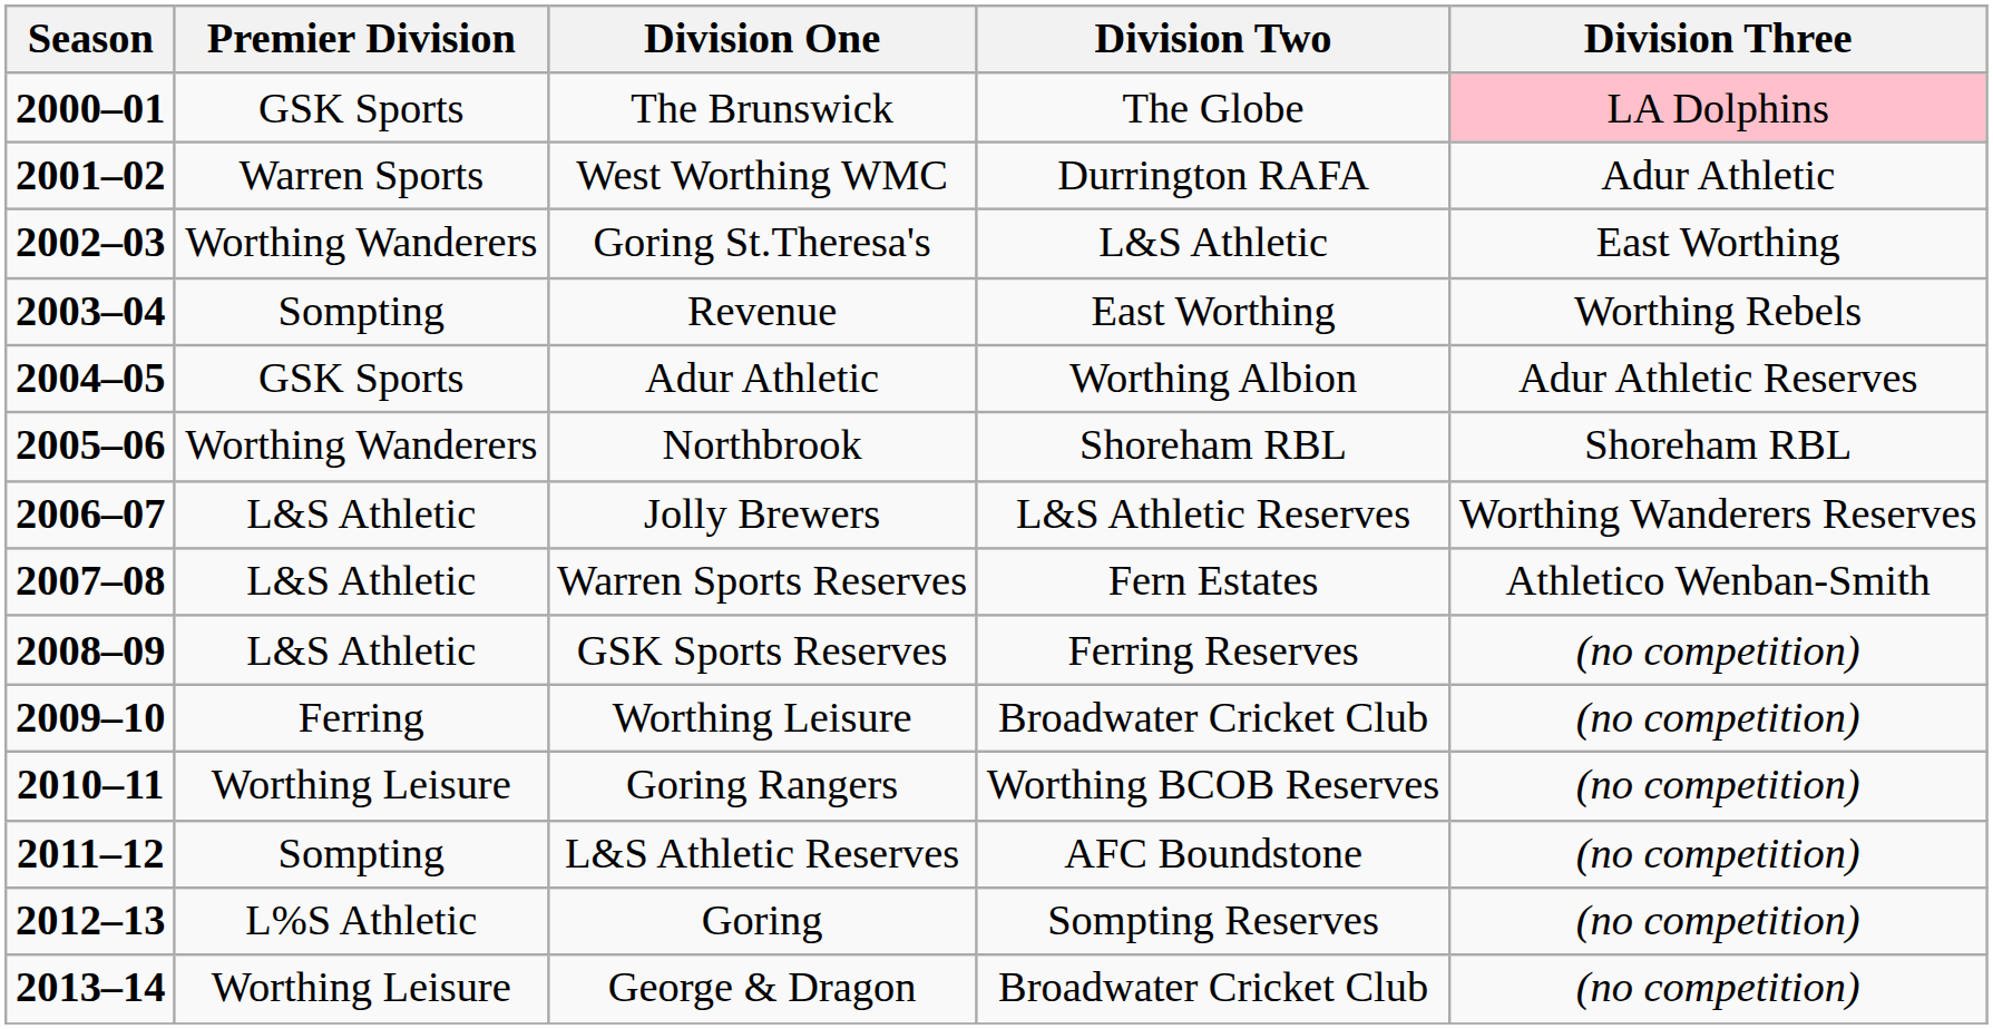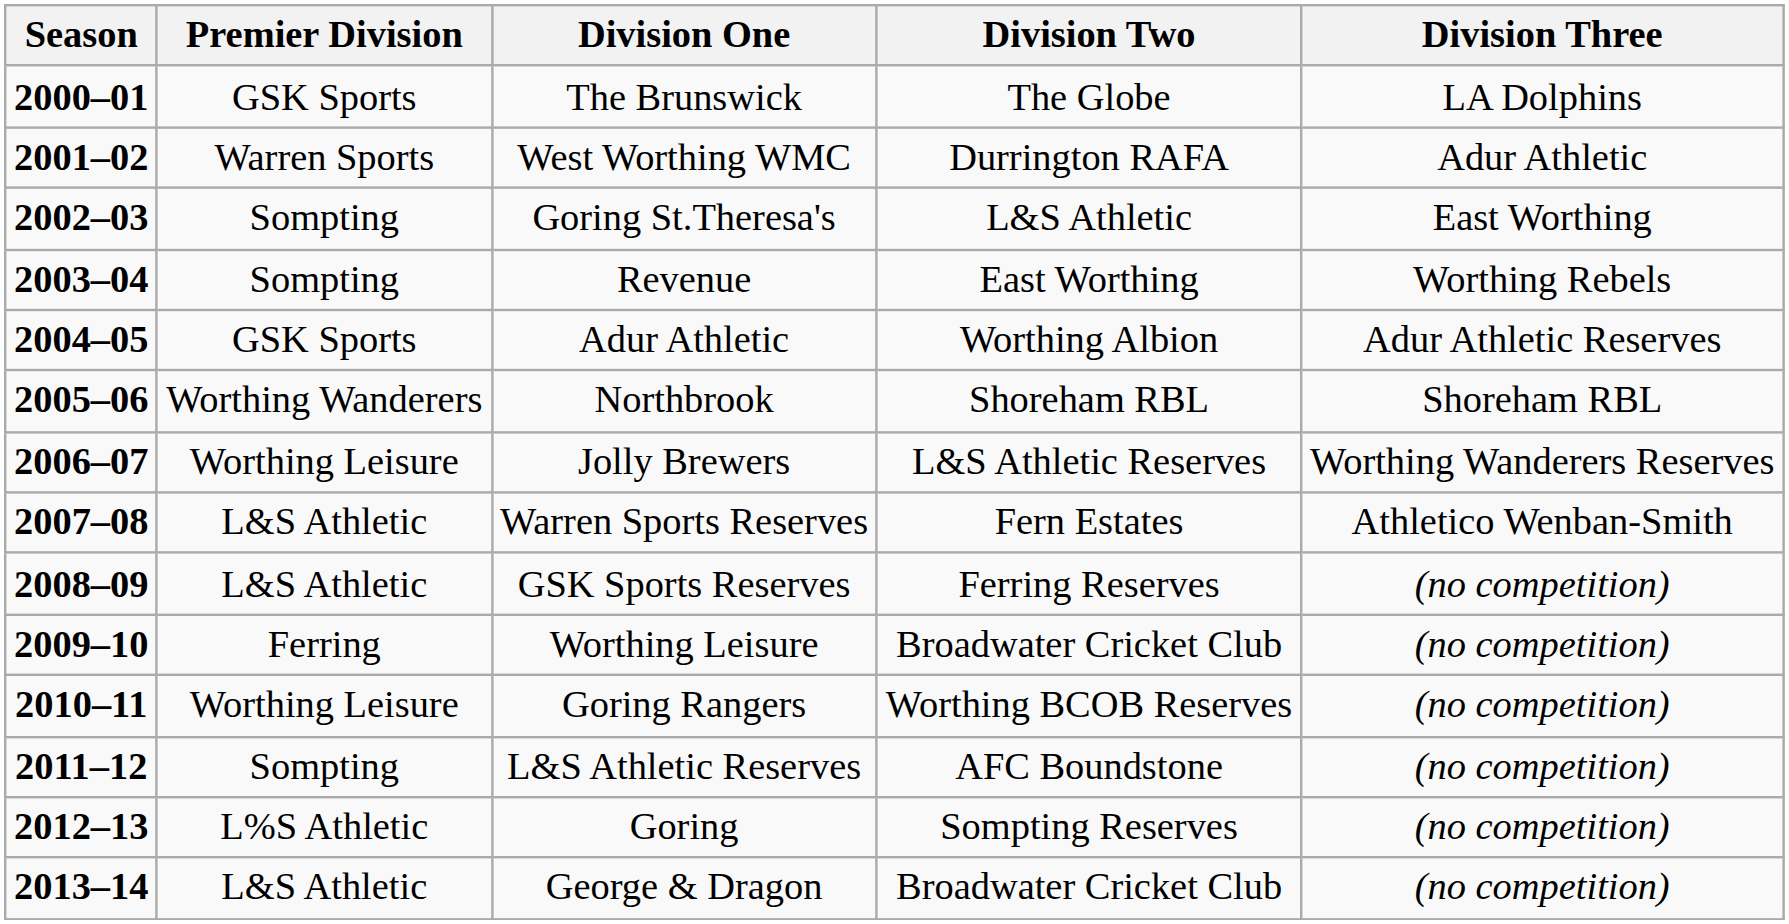The Brunswick | Division Three: pink background -> no background
Goring St.Theresa's | Premier Division: Worthing Wanderers -> Sompting
Jolly Brewers | Premier Division: L&S Athletic -> Worthing Leisure
George & Dragon | Premier Division: Worthing Leisure -> L&S Athletic
